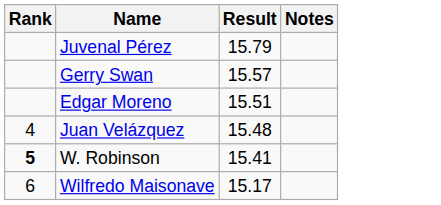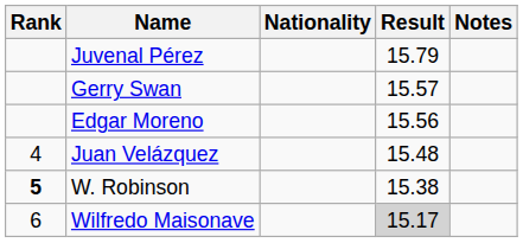+ column: Nationality
Edgar Moreno | Result: 15.51 -> 15.56
W. Robinson | Result: 15.41 -> 15.38
Wilfredo Maisonave | Result: no background -> lightgrey background
